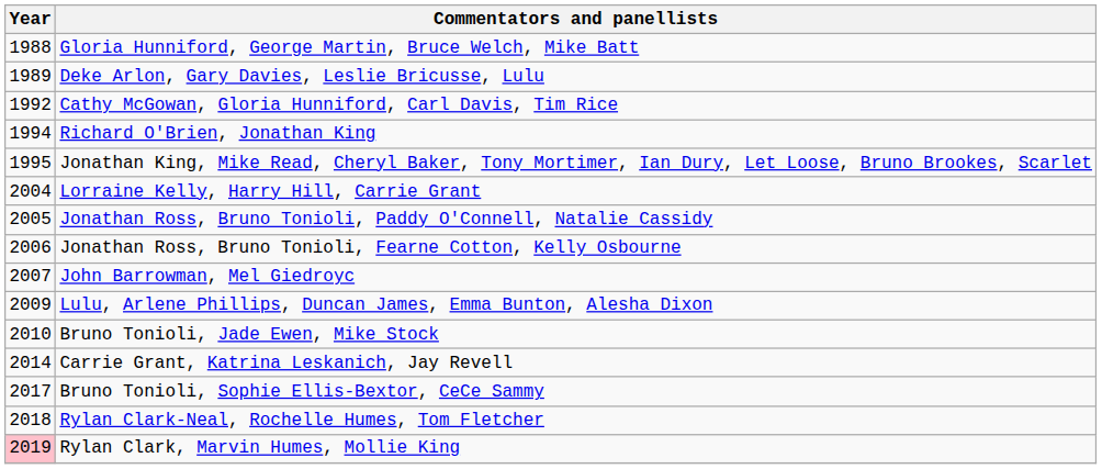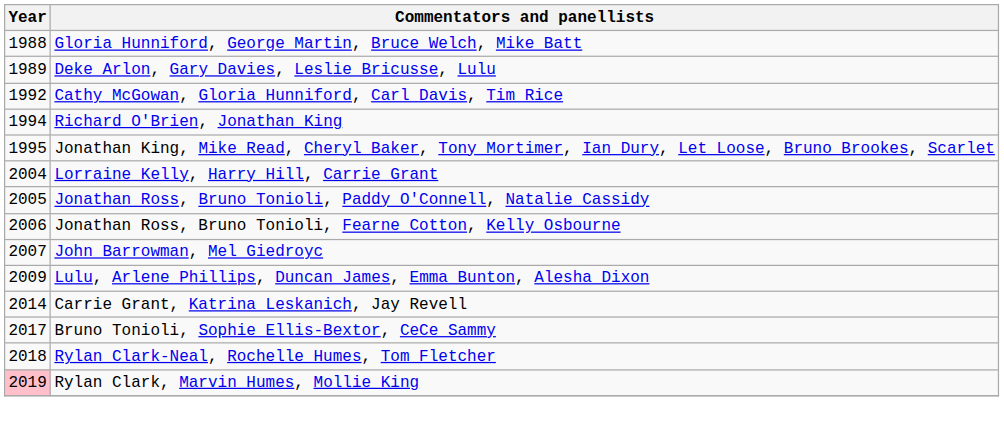- row: 2010 | Bruno Tonioli, Jade Ewen, Mike Stock
